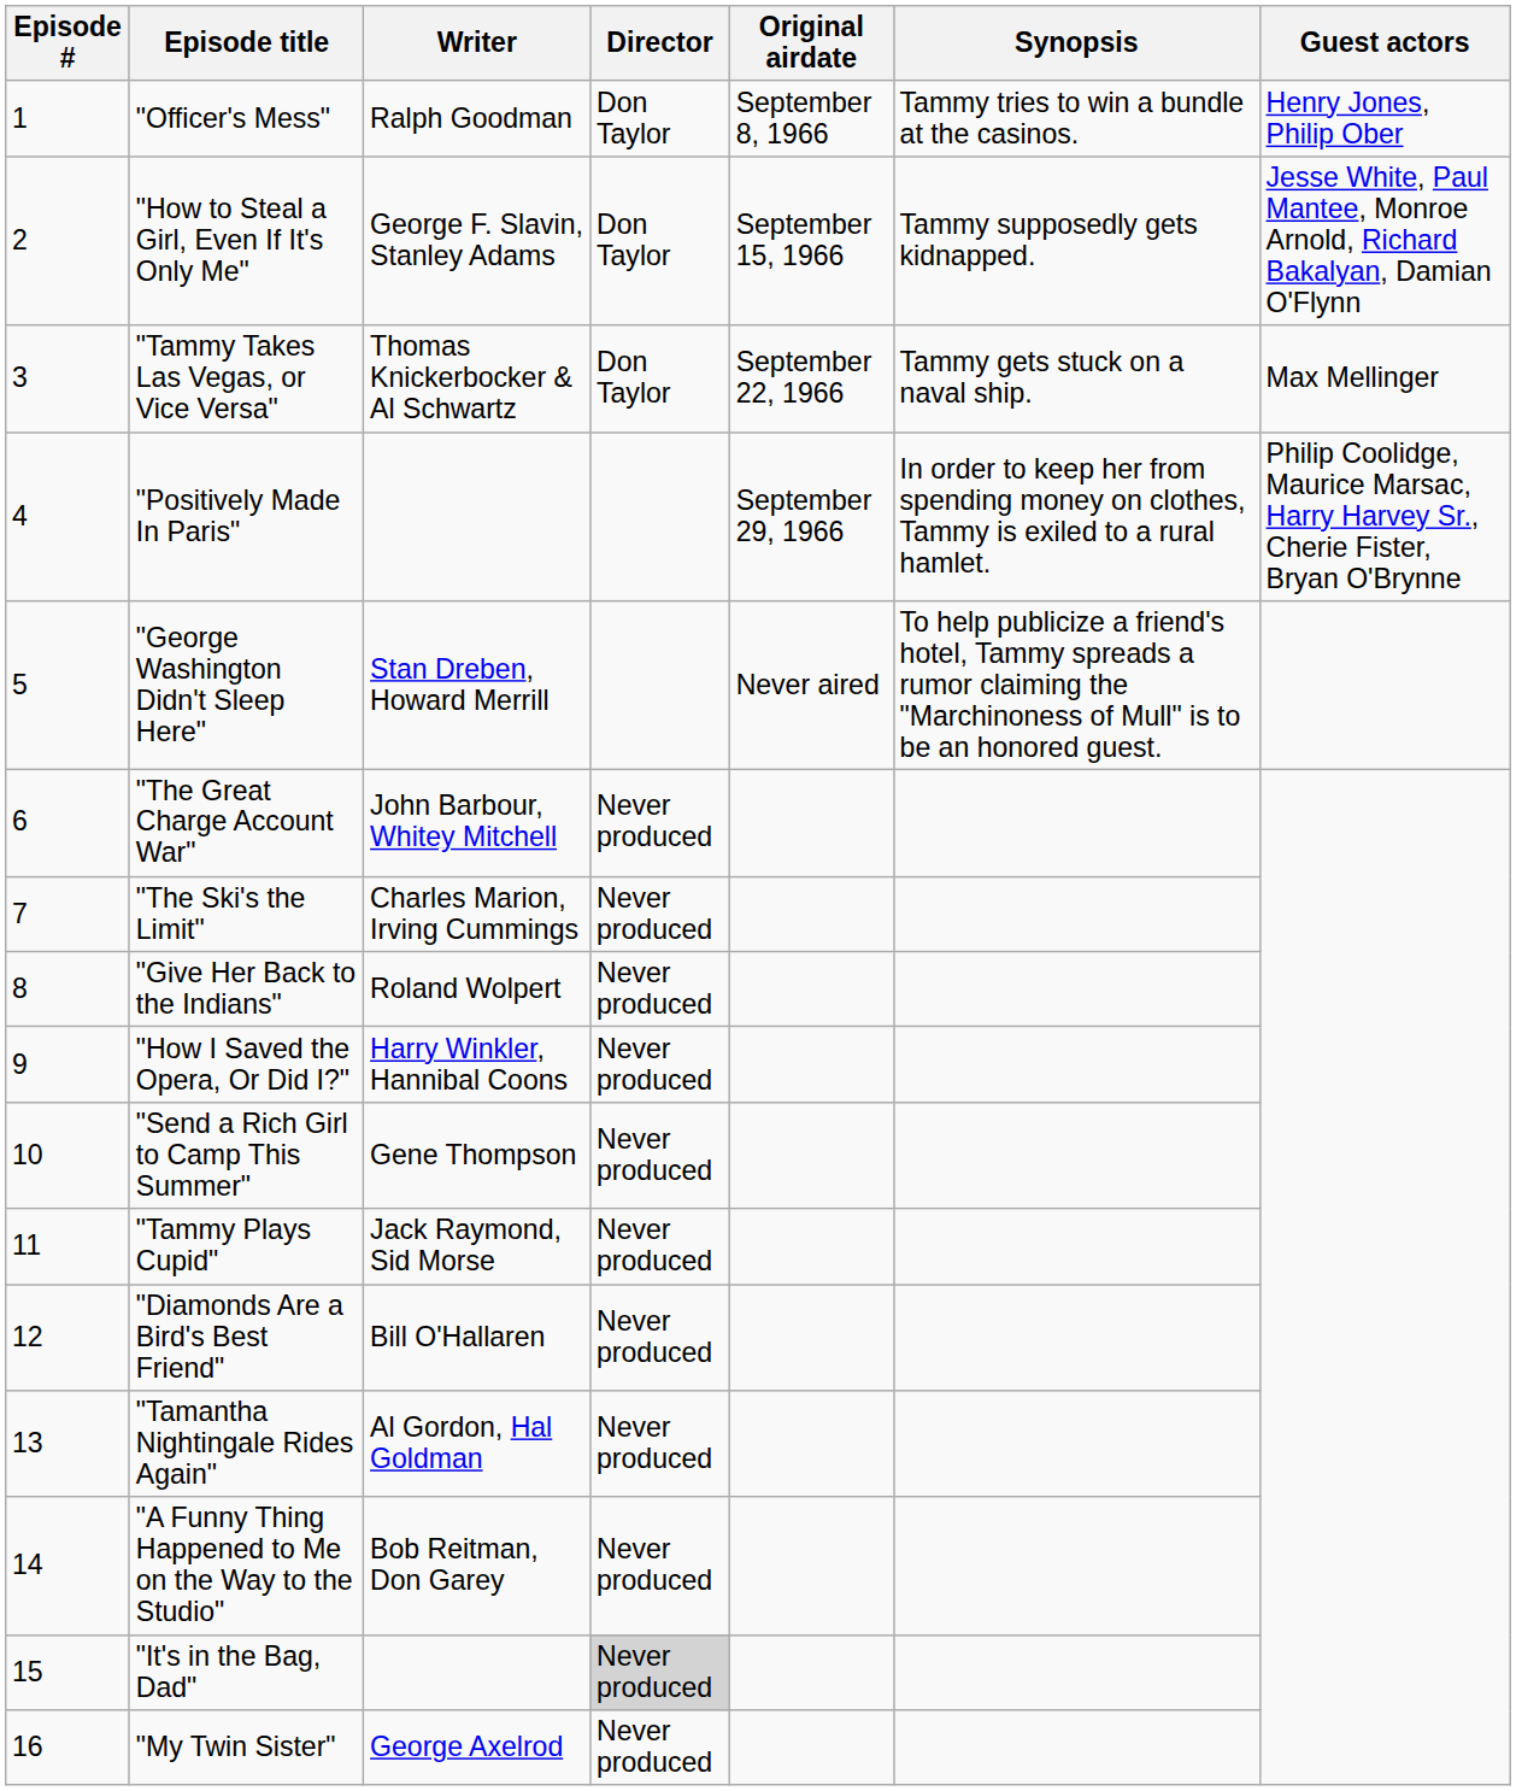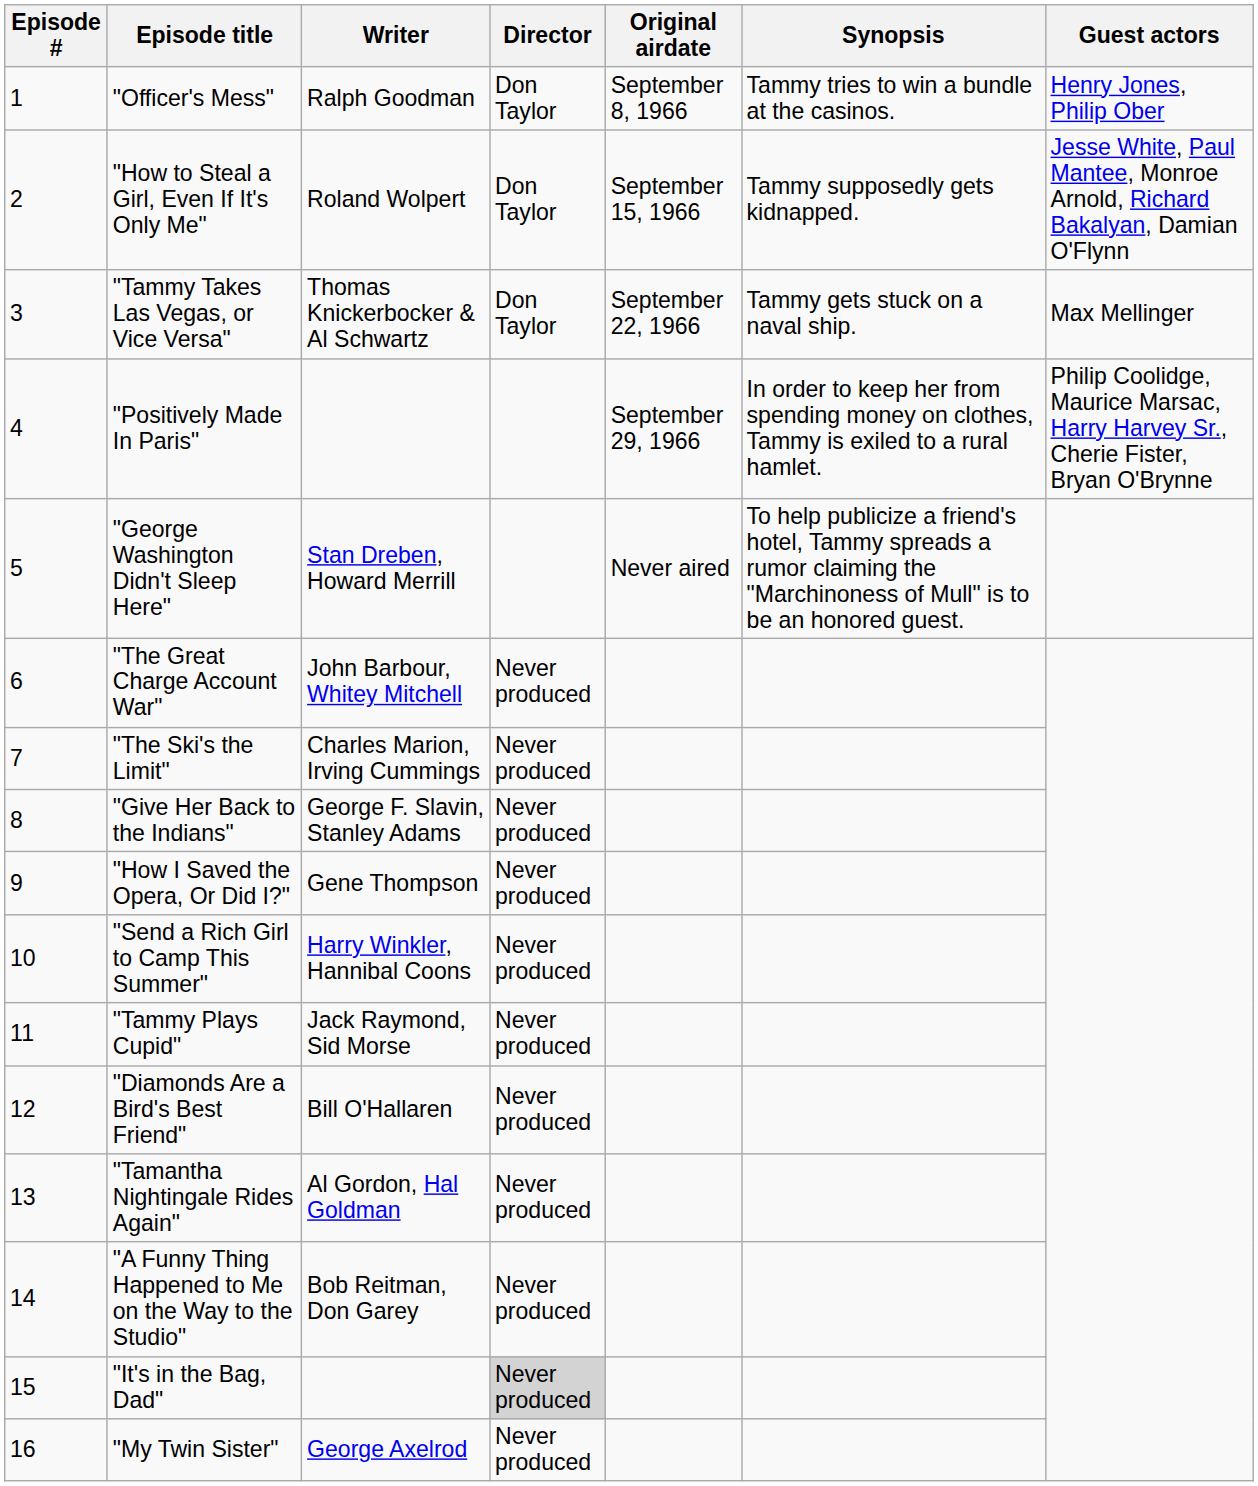"How to Steal a Girl, Even If It's Only Me" | Writer: George F. Slavin, Stanley Adams -> Roland Wolpert
"Give Her Back to the Indians" | Writer: Roland Wolpert -> George F. Slavin, Stanley Adams
"How I Saved the Opera, Or Did I?" | Writer: Harry Winkler, Hannibal Coons -> Gene Thompson
"Send a Rich Girl to Camp This Summer" | Writer: Gene Thompson -> Harry Winkler, Hannibal Coons
